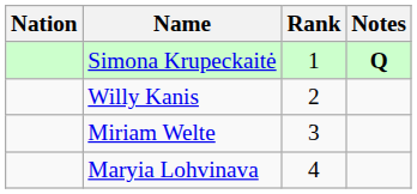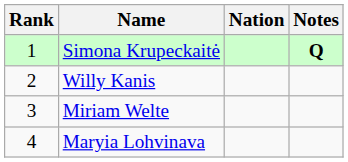columns swapped: Rank <-> Nation
